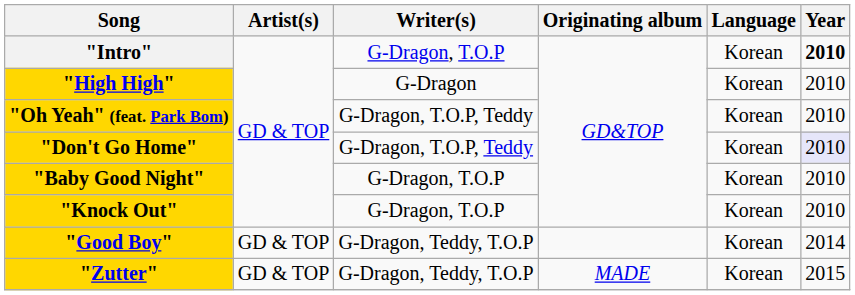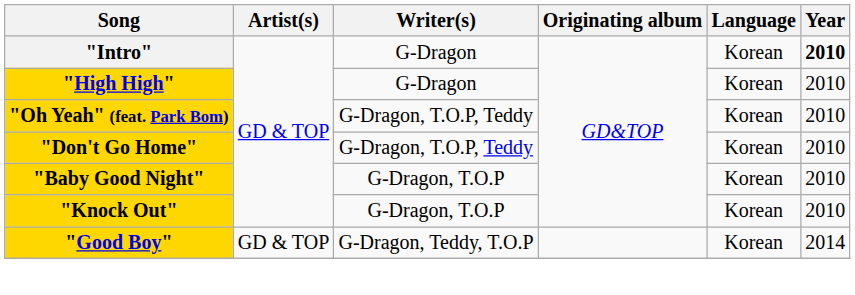"Intro" | Writer(s): G-Dragon, T.O.P -> G-Dragon
"Don't Go Home" | Year: lavender background -> no background
- row: "Zutter" | GD & TOP | G-Dragon, Teddy, T.O.P | MADE | Korean | 2015
